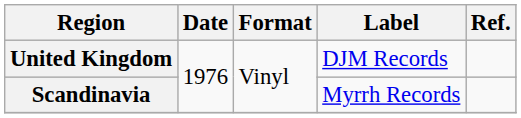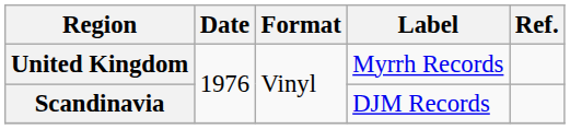United Kingdom | Label: DJM Records -> Myrrh Records
Scandinavia | Label: Myrrh Records -> DJM Records
